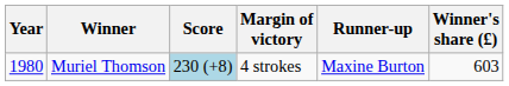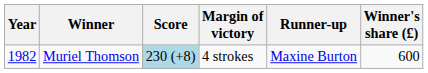Muriel Thomson | Year: 1980 -> 1982
Muriel Thomson | Winner's share (£): 603 -> 600
